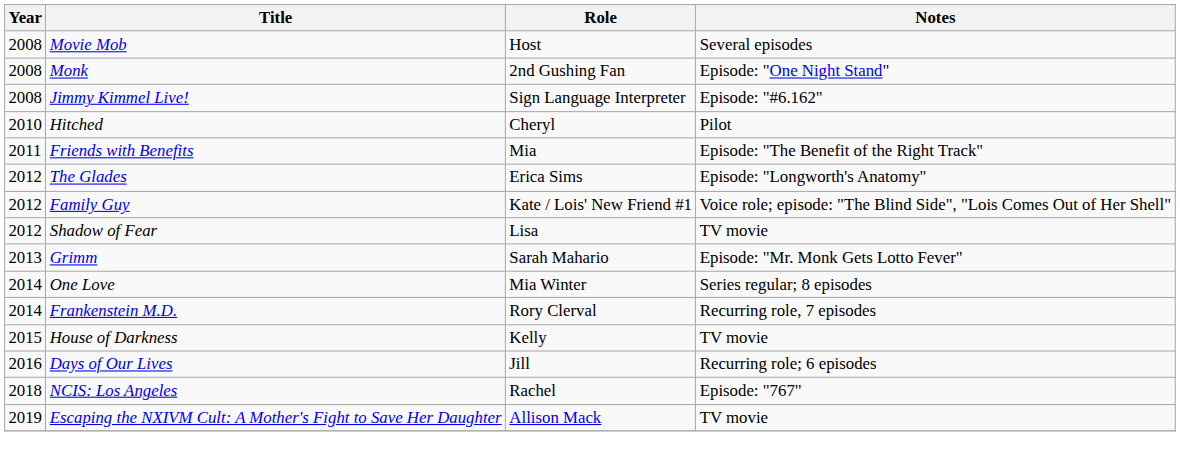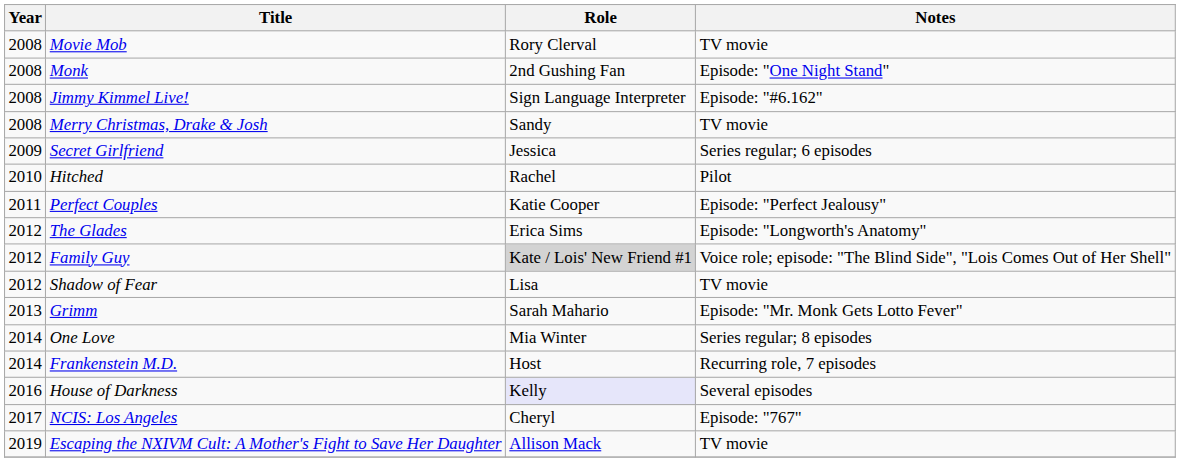Movie Mob | Role: Host -> Rory Clerval
Movie Mob | Notes: Several episodes -> TV movie
+ row: 2008 | Merry Christmas, Drake & Josh | Sandy | TV movie
+ row: 2009 | Secret Girlfriend | Jessica | Series regular; 6 episodes
Hitched | Role: Cheryl -> Rachel
+ row: 2011 | Perfect Couples | Katie Cooper | Episode: "Perfect Jealousy"
- row: 2011 | Friends with Benefits | Mia | Episode: "The Benefit of the Right Track"
Family Guy | Role: no background -> lightgrey background
Frankenstein M.D. | Role: Rory Clerval -> Host
House of Darkness | Year: 2015 -> 2016
House of Darkness | Role: no background -> lavender background
House of Darkness | Notes: TV movie -> Several episodes
- row: 2016 | Days of Our Lives | Jill | Recurring role; 6 episodes
NCIS: Los Angeles | Year: 2018 -> 2017
NCIS: Los Angeles | Role: Rachel -> Cheryl
